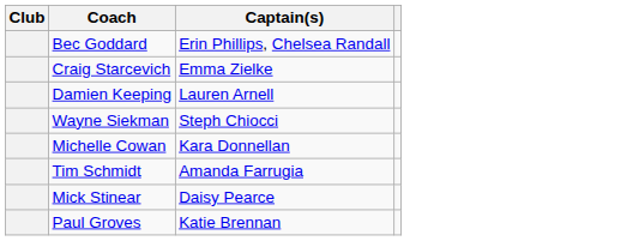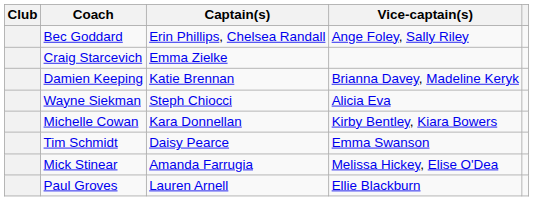+ column: Vice-captain(s) | Ange Foley, Sally Riley | Brianna Davey, Madeline Keryk | Alicia Eva | Kirby Bentley, Kiara Bowers | Emma Swanson | Melissa Hickey, Elise O'Dea | Ellie Blackburn
Damien Keeping | Captain(s): Lauren Arnell -> Katie Brennan
Tim Schmidt | Captain(s): Amanda Farrugia -> Daisy Pearce
Mick Stinear | Captain(s): Daisy Pearce -> Amanda Farrugia
Paul Groves | Captain(s): Katie Brennan -> Lauren Arnell
